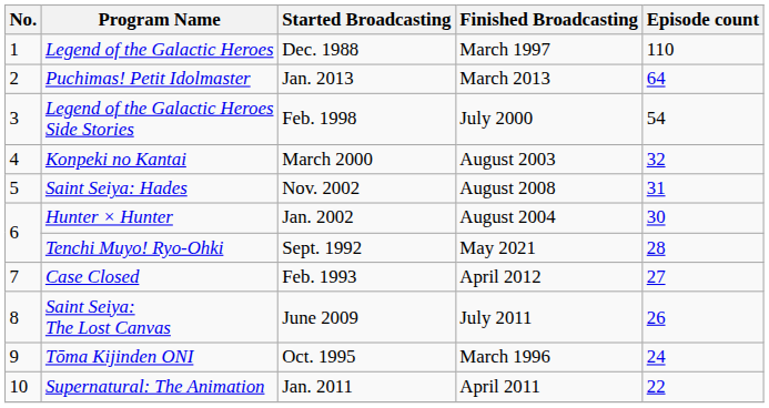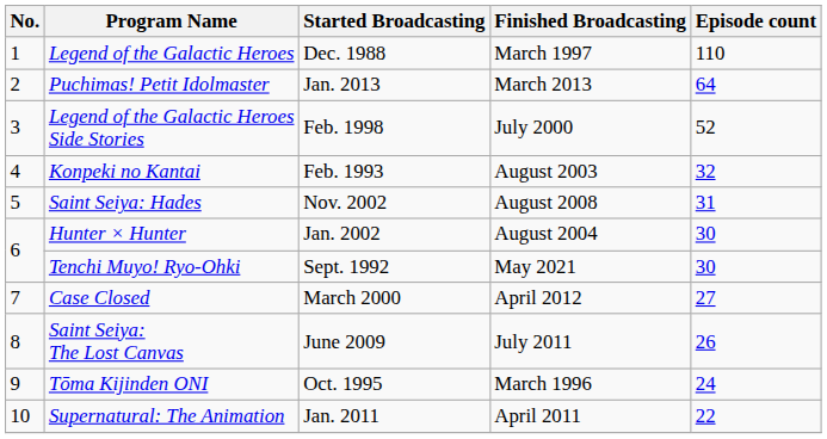Legend of the Galactic Heroes Side Stories | Episode count: 54 -> 52
Konpeki no Kantai | Started Broadcasting: March 2000 -> Feb. 1993
Tenchi Muyo! Ryo-Ohki | Episode count: 28 -> 30
Case Closed | Started Broadcasting: Feb. 1993 -> March 2000
